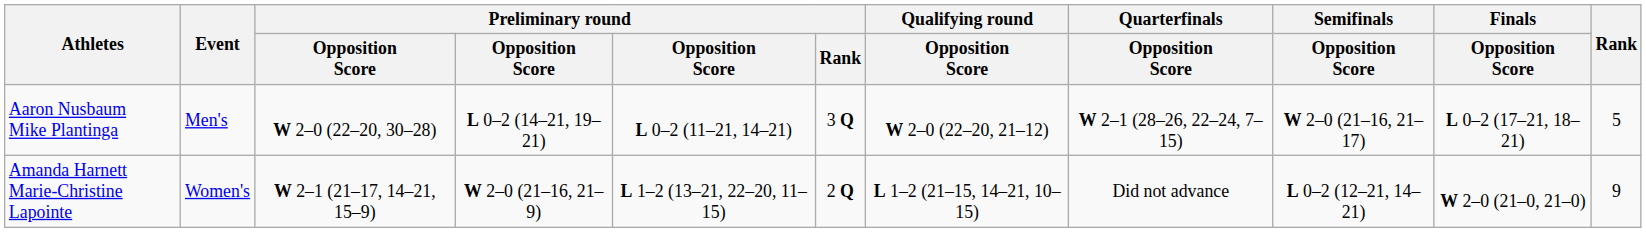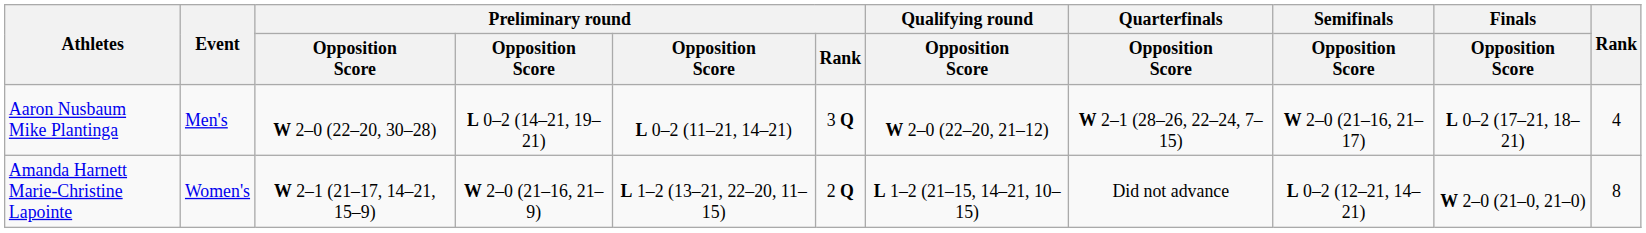Aaron Nusbaum Mike Plantinga | Rank: 5 -> 4
Amanda Harnett Marie-Christine Lapointe | Rank: 9 -> 8
